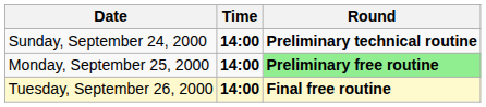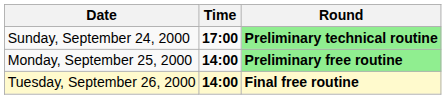Sunday, September 24, 2000 | Time: 14:00 -> 17:00
Sunday, September 24, 2000 | Round: no background -> lightgreen background
